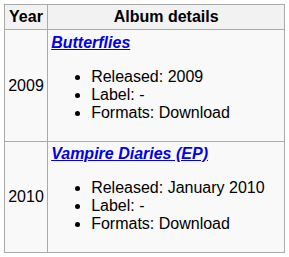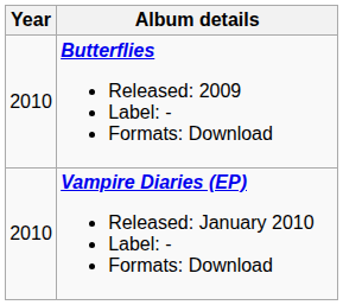Butterflies Released: 2009 Label: - Formats: Download | Year: 2009 -> 2010
